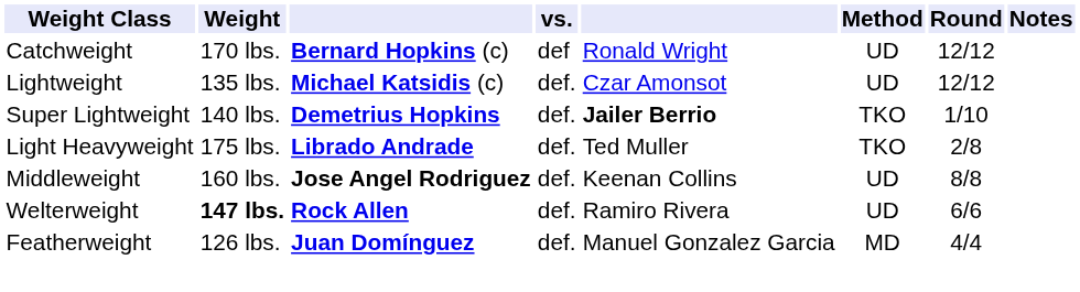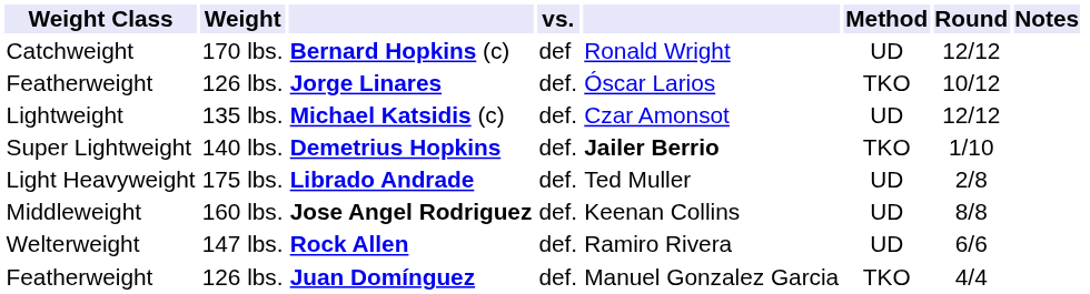+ row: Featherweight | 126 lbs. | Jorge Linares | def. | Óscar Larios | TKO | 10/12
Librado Andrade | Method: TKO -> UD
Rock Allen | Weight: bold -> normal
Juan Domínguez | Method: MD -> TKO
